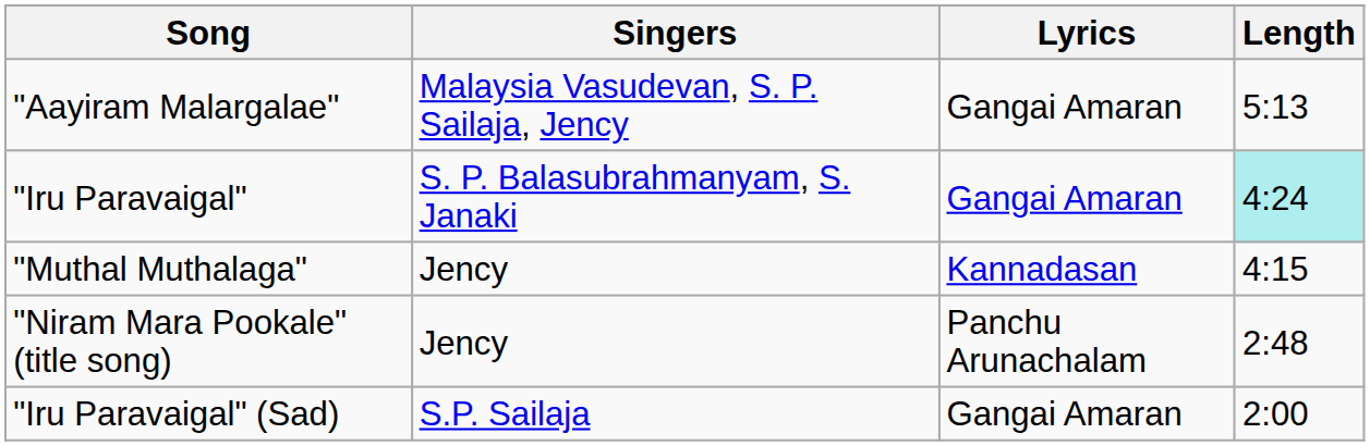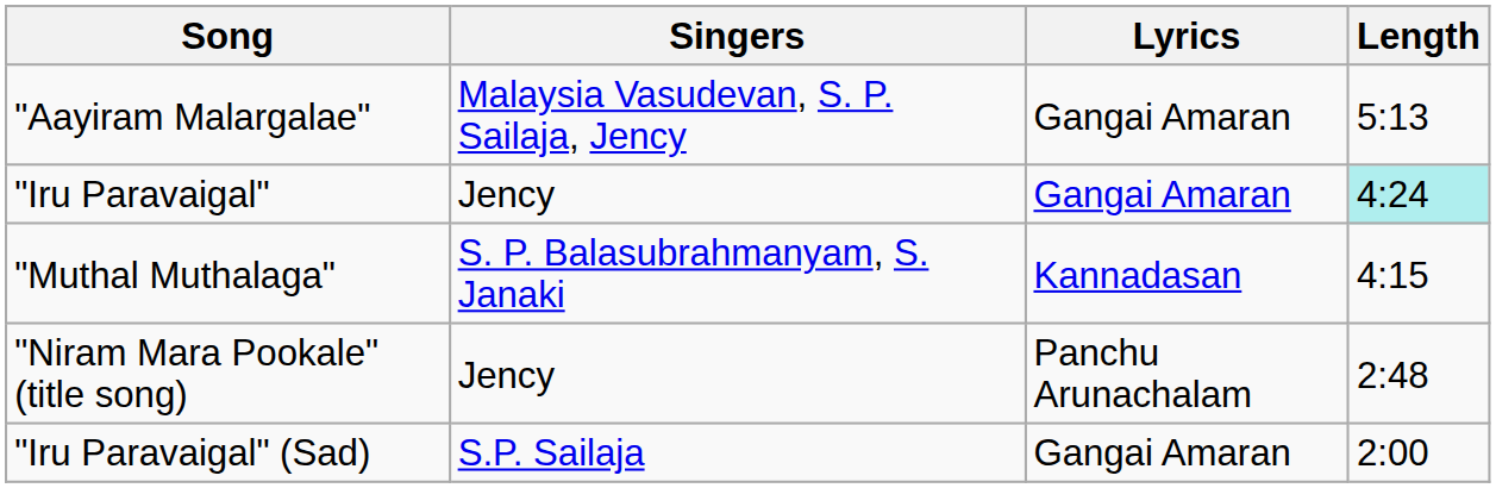"Iru Paravaigal" | Singers: S. P. Balasubrahmanyam, S. Janaki -> Jency
"Muthal Muthalaga" | Singers: Jency -> S. P. Balasubrahmanyam, S. Janaki
